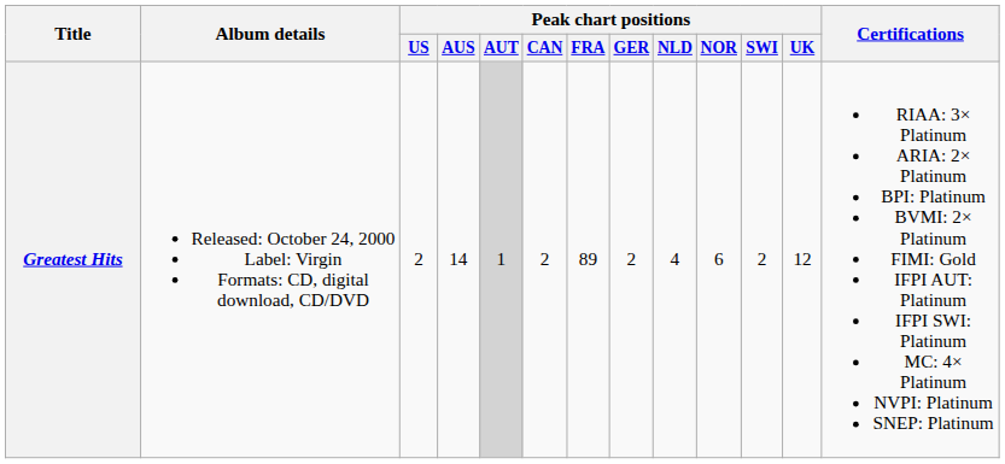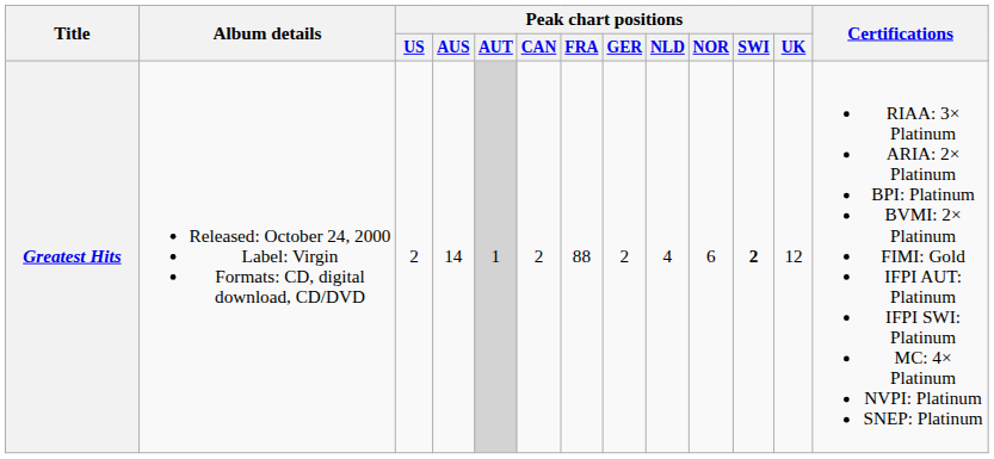Greatest Hits | Peak chart positions / FRA: 89 -> 88
Greatest Hits | Peak chart positions / SWI: normal -> bold
